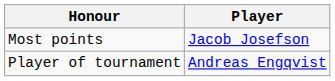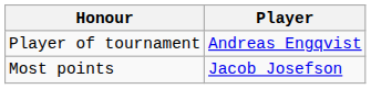rows swapped: Player of tournament <-> Most points
